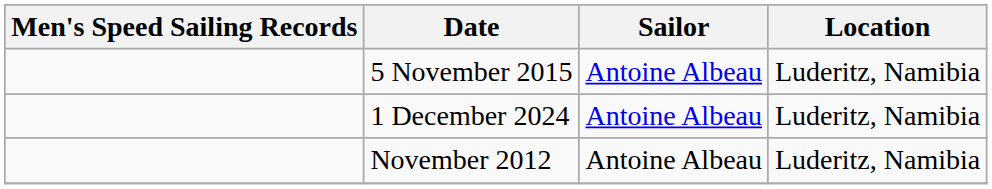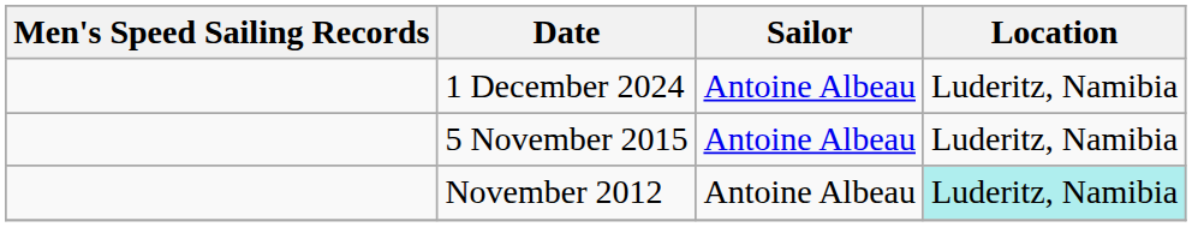rows swapped: 1 December 2024 <-> 5 November 2015
November 2012 | Location: no background -> paleturquoise background
